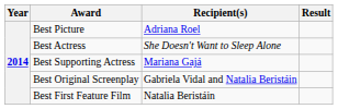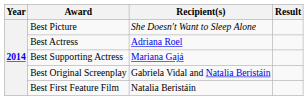Best Picture | Recipient(s): Adriana Roel -> She Doesn't Want to Sleep Alone
Best Actress | Recipient(s): She Doesn't Want to Sleep Alone -> Adriana Roel
